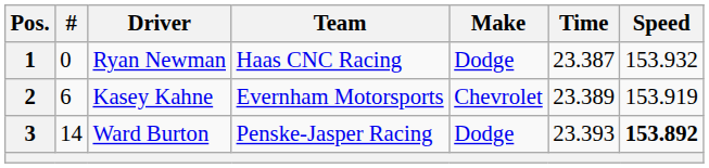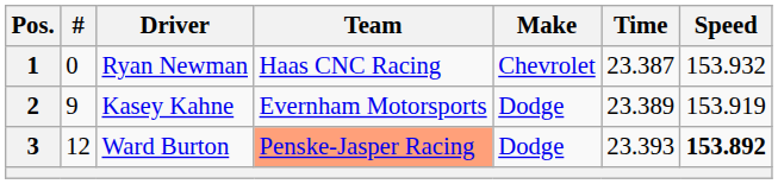1 | Make: Dodge -> Chevrolet
2 | #: 6 -> 9
2 | Make: Chevrolet -> Dodge
3 | #: 14 -> 12
3 | Team: no background -> lightsalmon background
